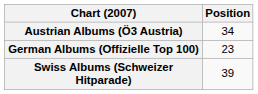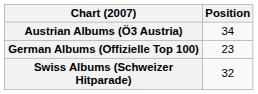Swiss Albums (Schweizer Hitparade) | Position: 39 -> 32
